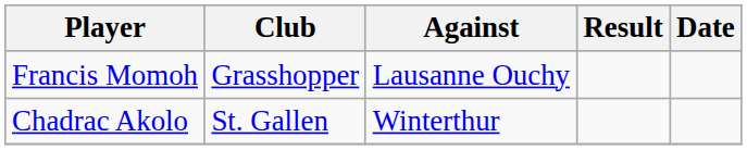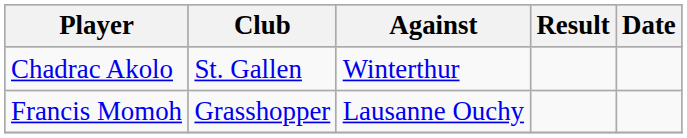rows swapped: Chadrac Akolo <-> Francis Momoh
